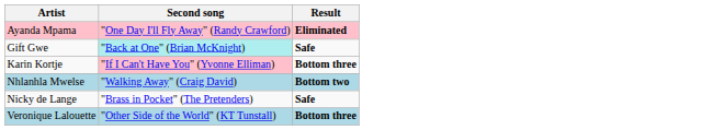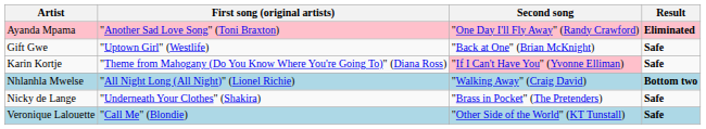+ column: First song (original artists) | "Another Sad Love Song" (Toni Braxton) | "Uptown Girl" (Westlife) | "Theme from Mahogany (Do You Know Where You're Going To)" (Diana Ross) | "All Night Long (All Night)" (Lionel Richie) | "Underneath Your Clothes" (Shakira) | "Call Me" (Blondie)
Gift Gwe | Second song: paleturquoise background -> no background
Karin Kortje | Result: Bottom three -> Safe
Veronique Lalouette | Result: Bottom three -> Safe
